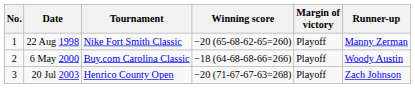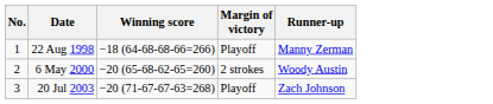- column: Tournament | Nike Fort Smith Classic | Buy.com Carolina Classic | Henrico County Open
22 Aug 1998 | Winning score: −20 (65-68-62-65=260) -> −18 (64-68-68-66=266)
6 May 2000 | Winning score: −18 (64-68-68-66=266) -> −20 (65-68-62-65=260)
6 May 2000 | Margin of victory: Playoff -> 2 strokes
